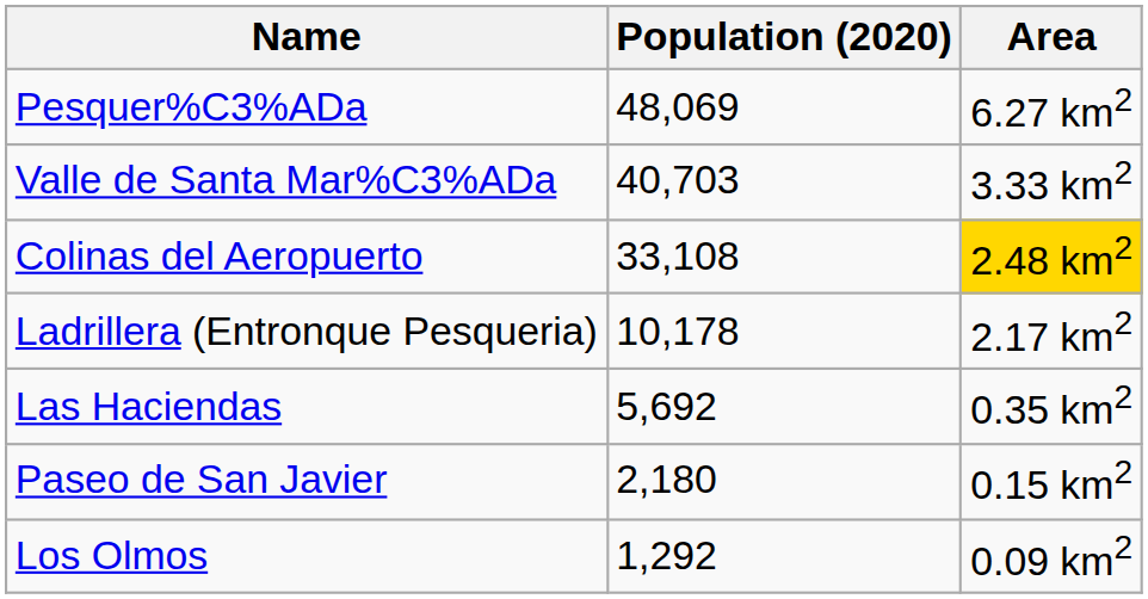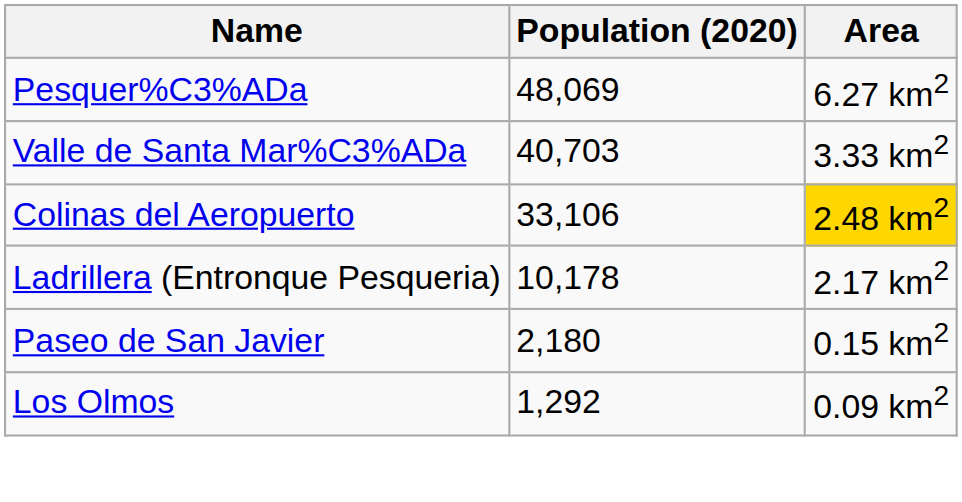Colinas del Aeropuerto | Population (2020): 33,108 -> 33,106
- row: Las Haciendas | 5,692 | 0.35 km2
